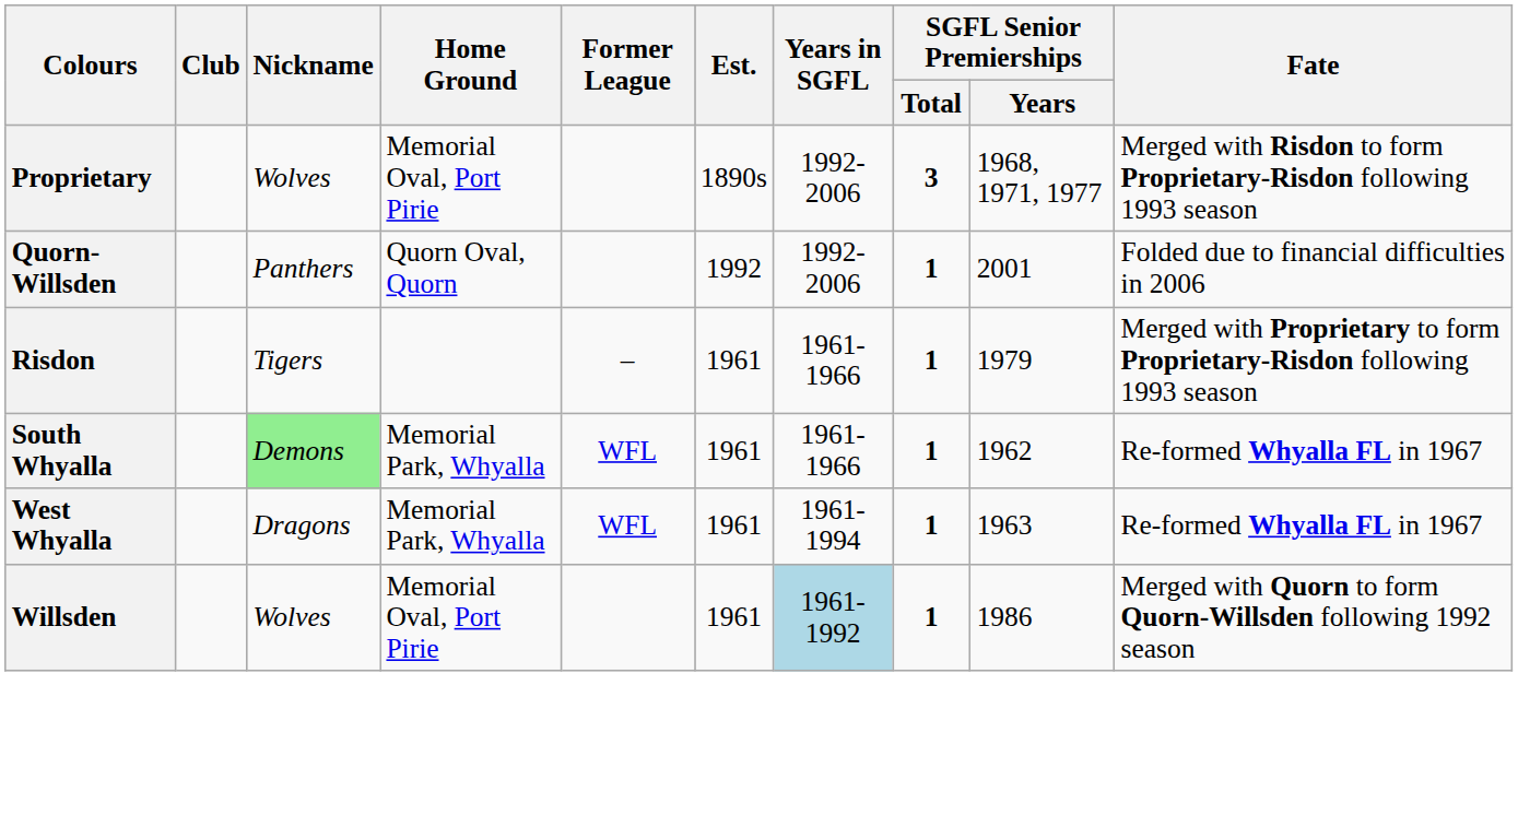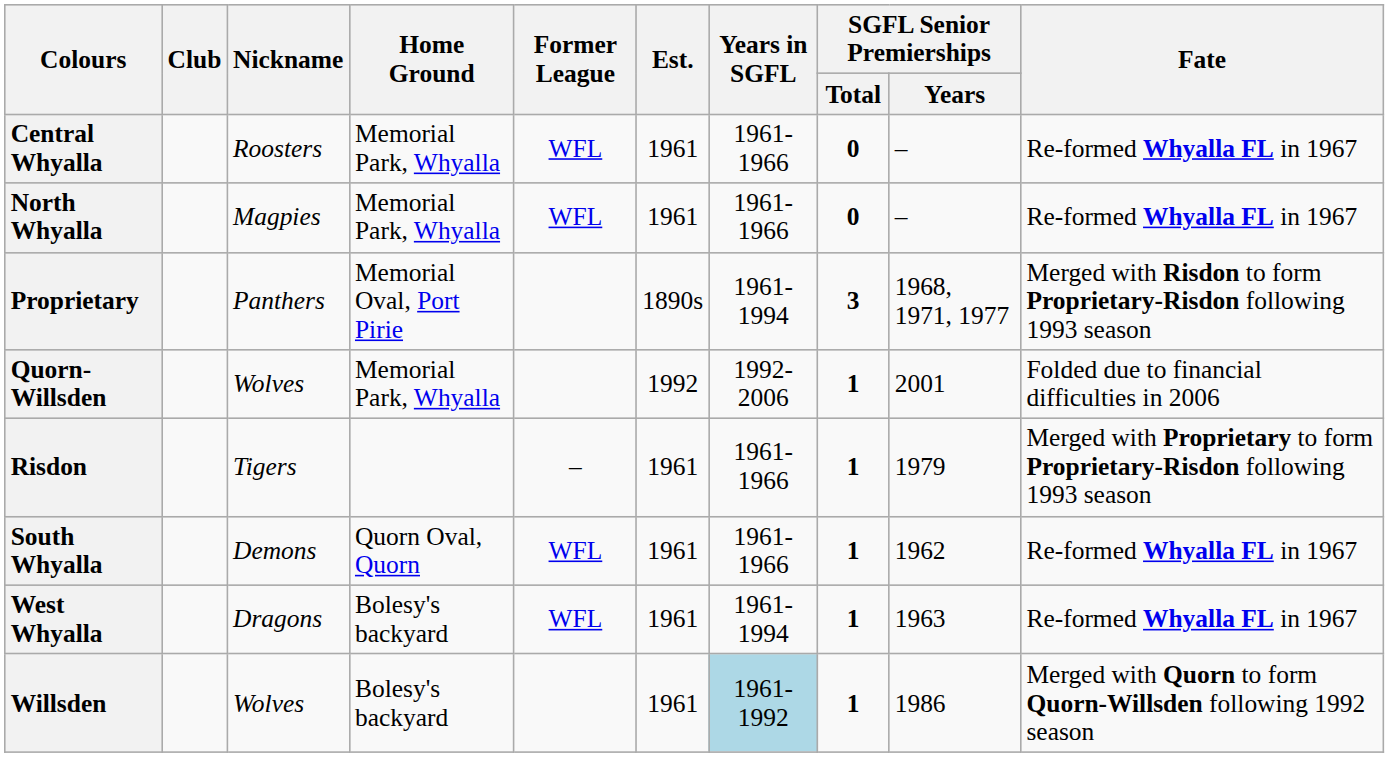+ row: Central Whyalla | Roosters | Memorial Park, Whyalla | WFL | 1961 | 1961-1966 | 0 | – | Re-formed Whyalla FL in 1967
+ row: North Whyalla | Magpies | Memorial Park, Whyalla | WFL | 1961 | 1961-1966 | 0 | – | Re-formed Whyalla FL in 1967
Proprietary | Nickname: Wolves -> Panthers
Proprietary | Years in SGFL: 1992-2006 -> 1961-1994
Quorn-Willsden | Nickname: Panthers -> Wolves
Quorn-Willsden | Home Ground: Quorn Oval, Quorn -> Memorial Park, Whyalla
South Whyalla | Nickname: lightgreen background -> no background
South Whyalla | Home Ground: Memorial Park, Whyalla -> Quorn Oval, Quorn
West Whyalla | Home Ground: Memorial Park, Whyalla -> Bolesy's backyard
Willsden | Home Ground: Memorial Oval, Port Pirie -> Bolesy's backyard
